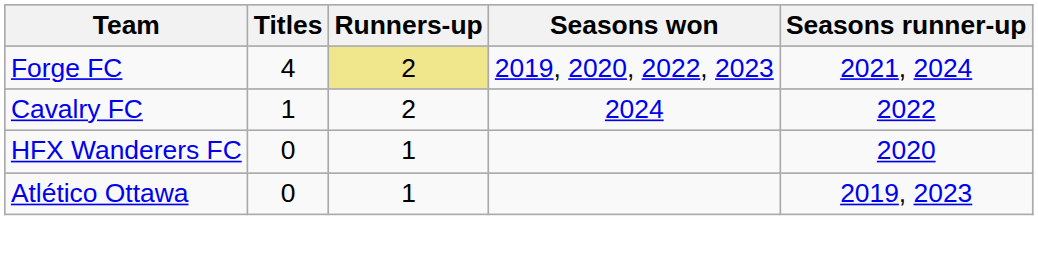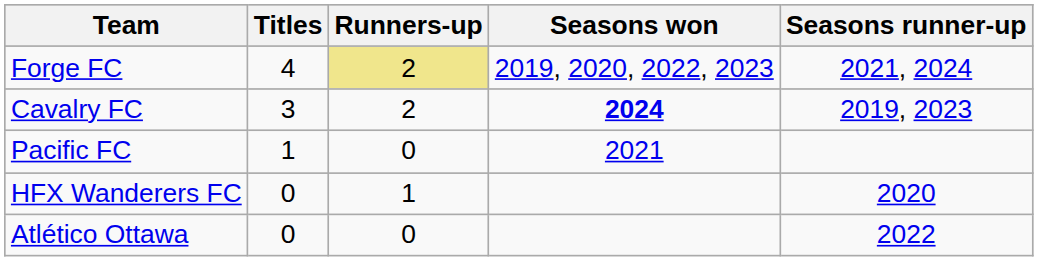Cavalry FC | Titles: 1 -> 3
Cavalry FC | Seasons won: normal -> bold
Cavalry FC | Seasons runner-up: 2022 -> 2019, 2023
+ row: Pacific FC | 1 | 0 | 2021
Atlético Ottawa | Runners-up: 1 -> 0
Atlético Ottawa | Seasons runner-up: 2019, 2023 -> 2022
